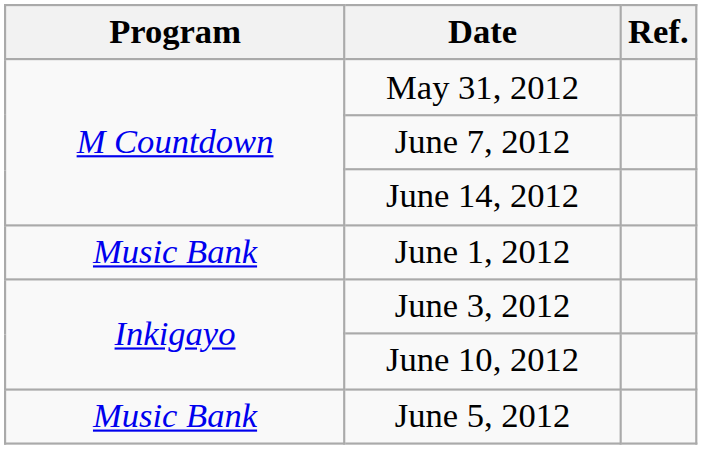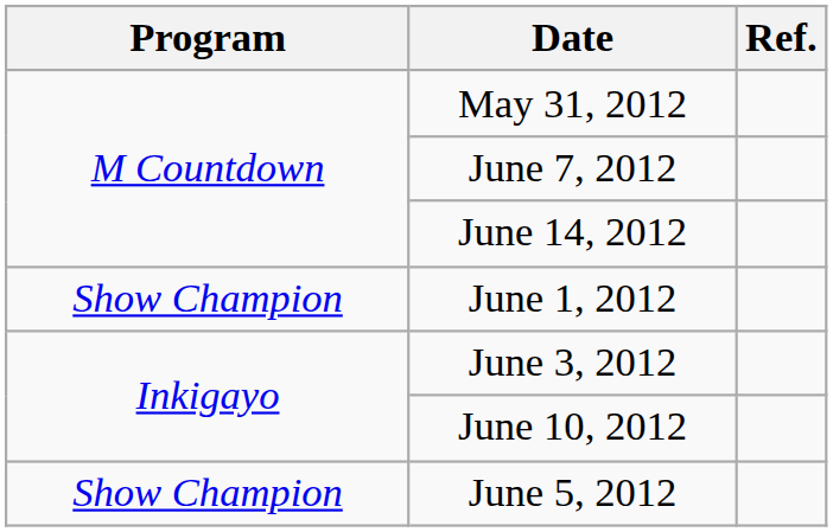June 1, 2012 | Program: Music Bank -> Show Champion
June 5, 2012 | Program: Music Bank -> Show Champion
